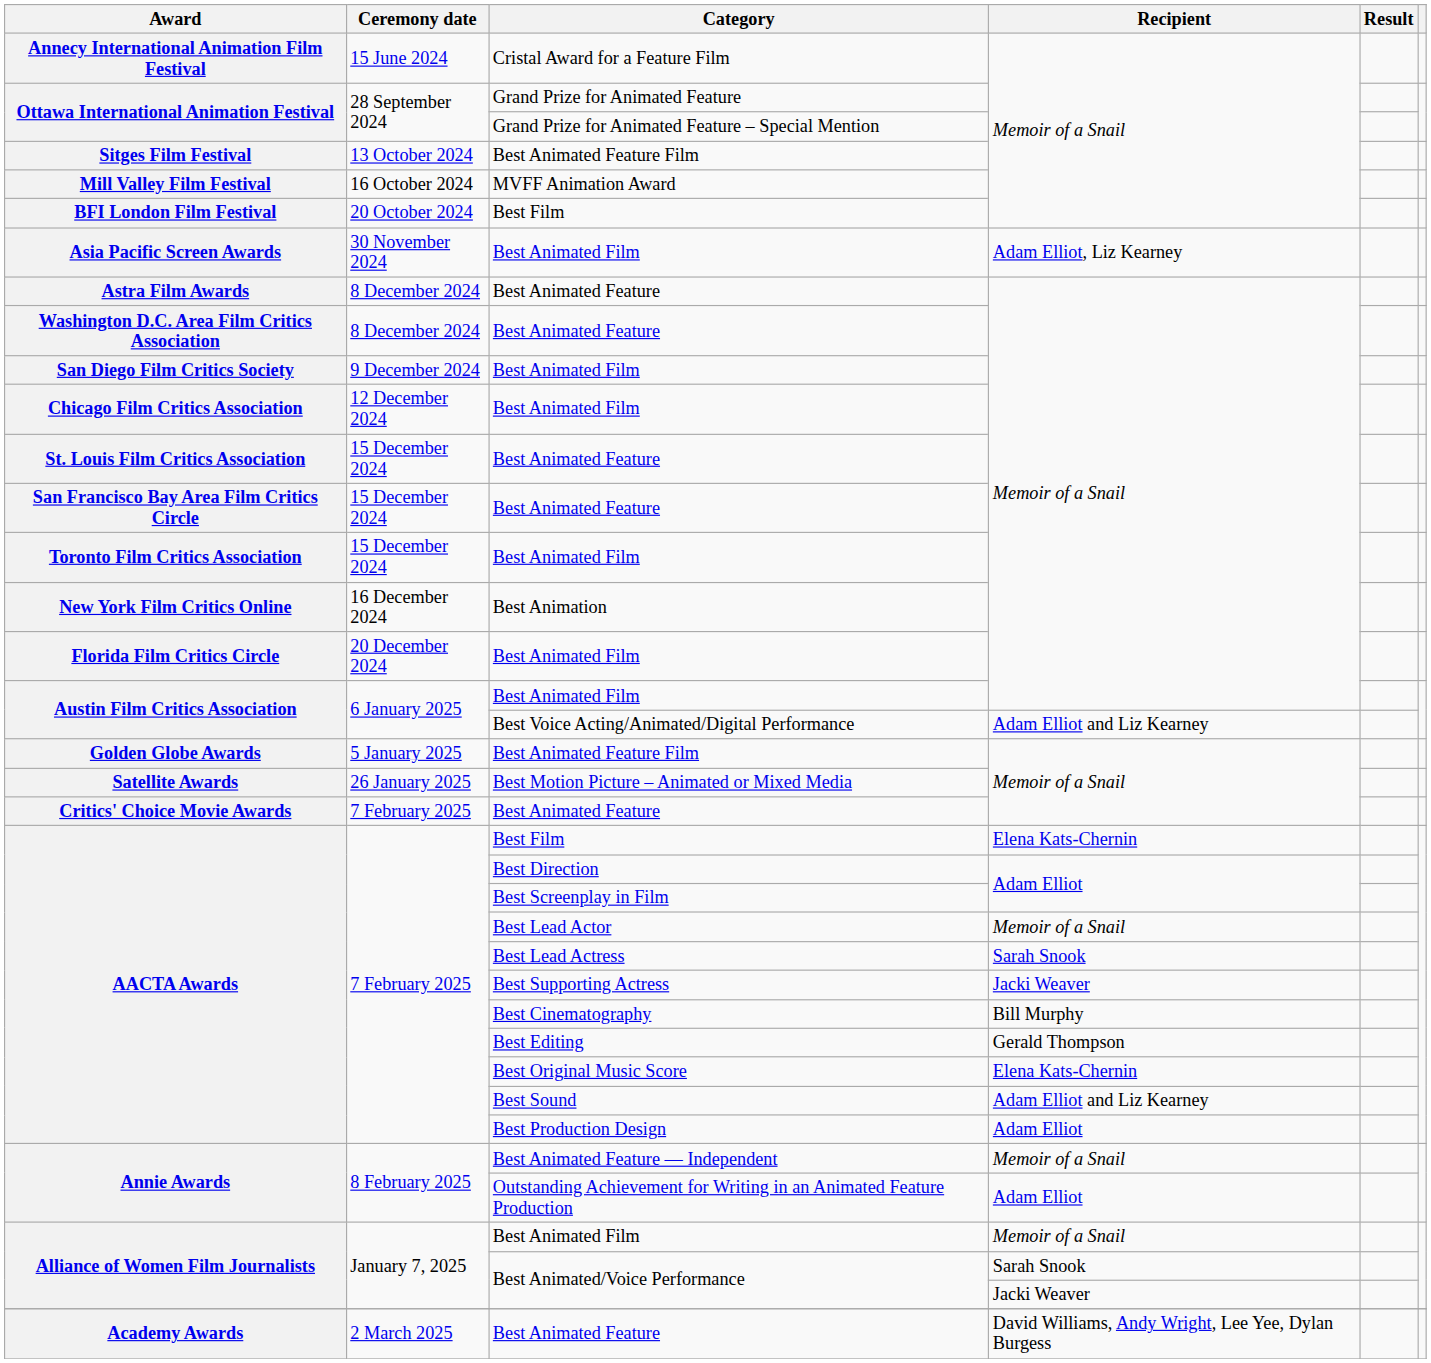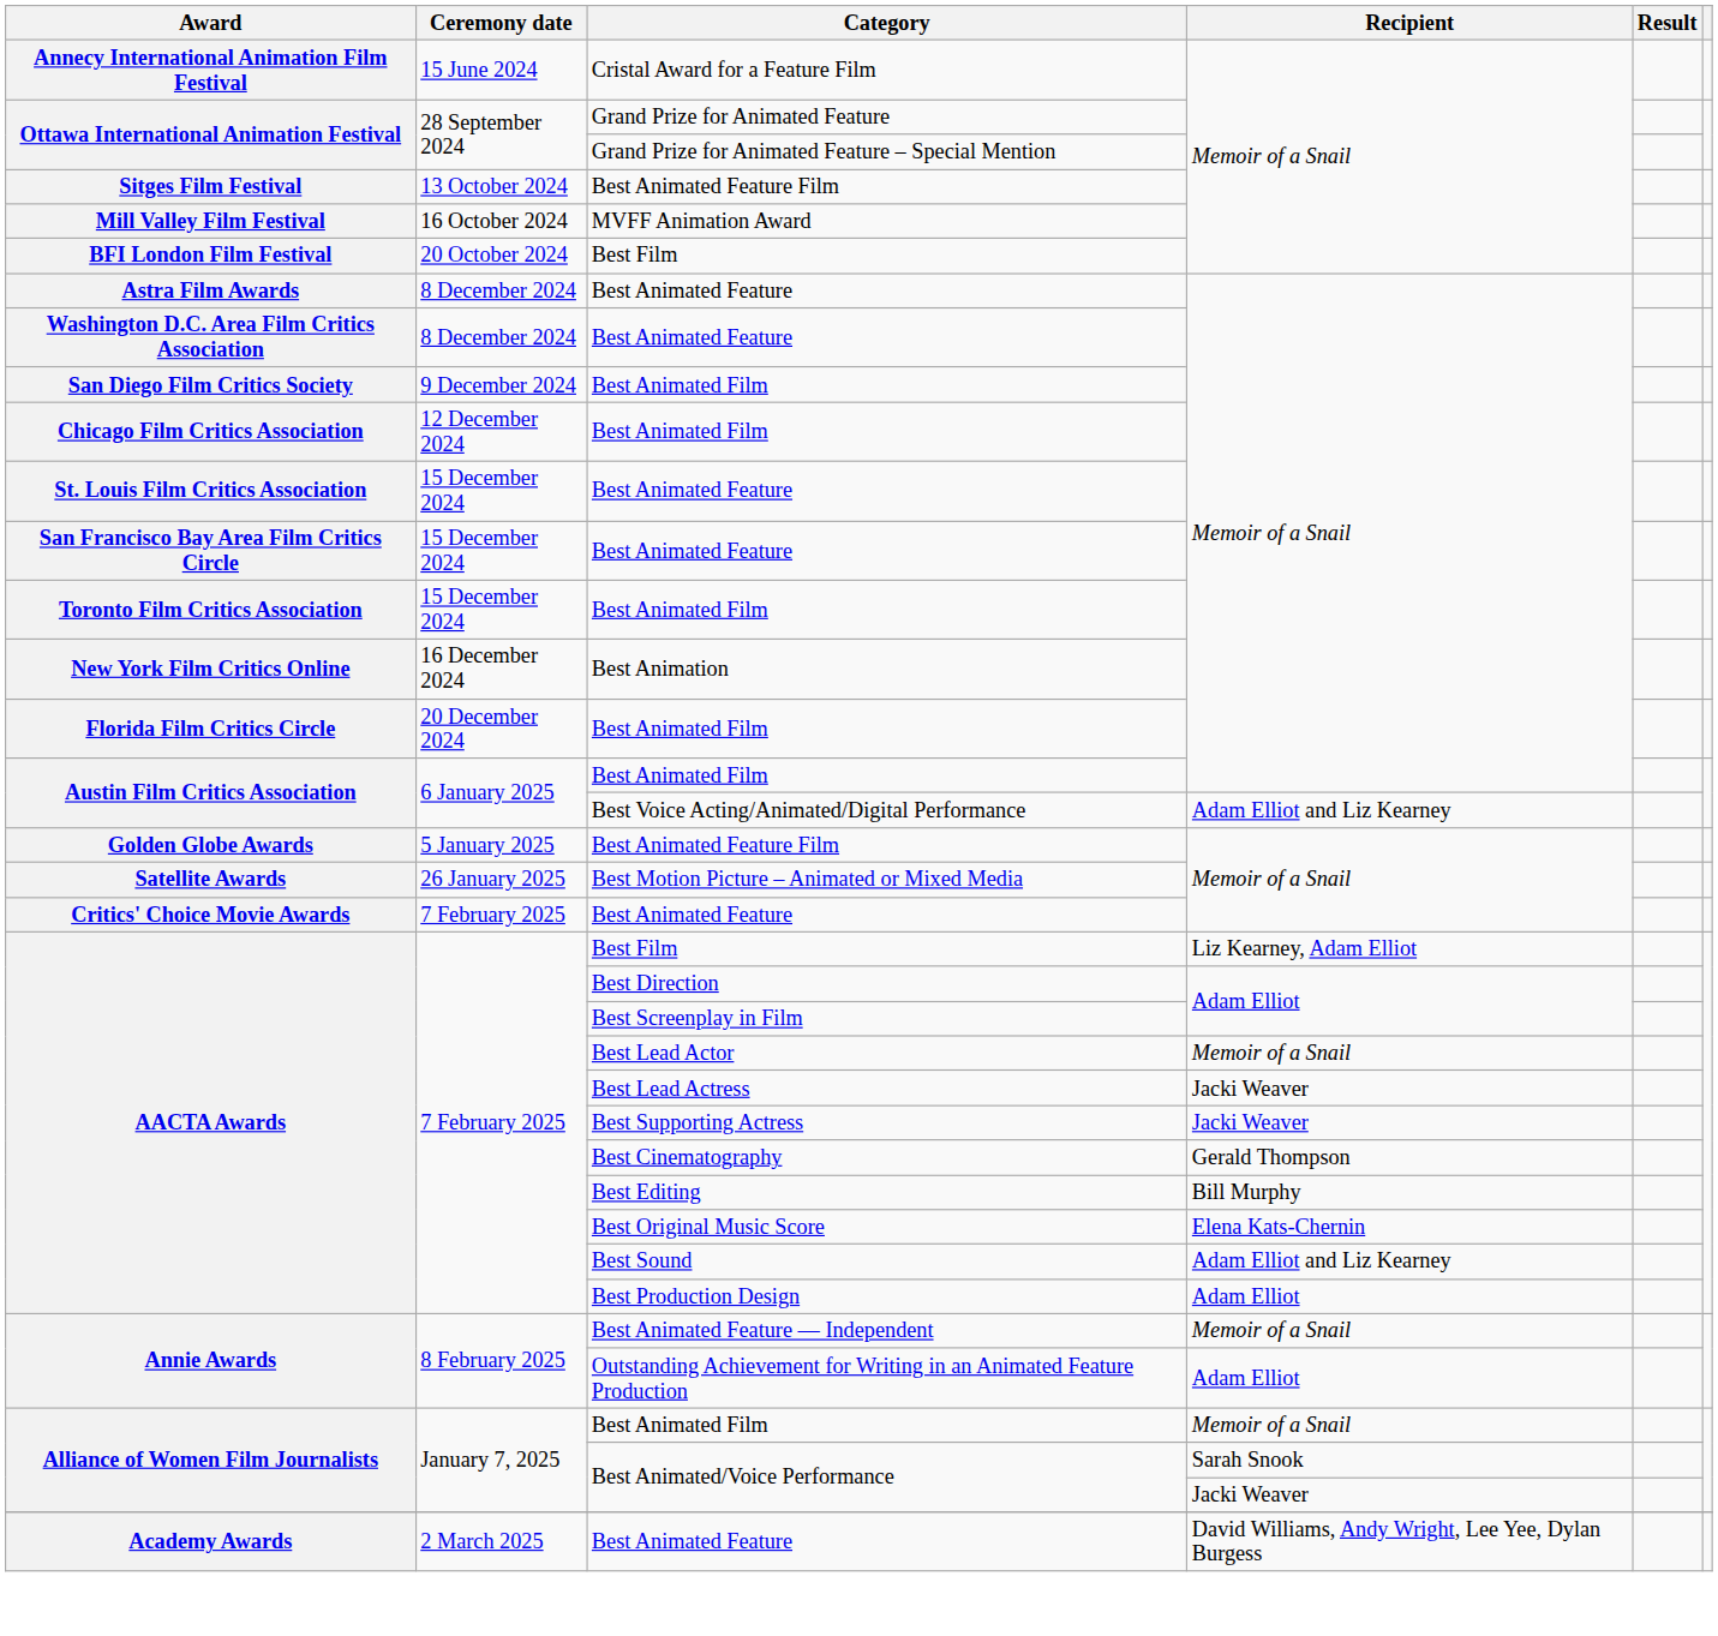- row: Asia Pacific Screen Awards | 30 November 2024 | Best Animated Film | Adam Elliot, Liz Kearney
AACTA Awards / Best Film | Recipient: Elena Kats-Chernin -> Liz Kearney, Adam Elliot
Best Lead Actress | Recipient: Sarah Snook -> Jacki Weaver
Best Cinematography | Recipient: Bill Murphy -> Gerald Thompson
Best Editing | Recipient: Gerald Thompson -> Bill Murphy
